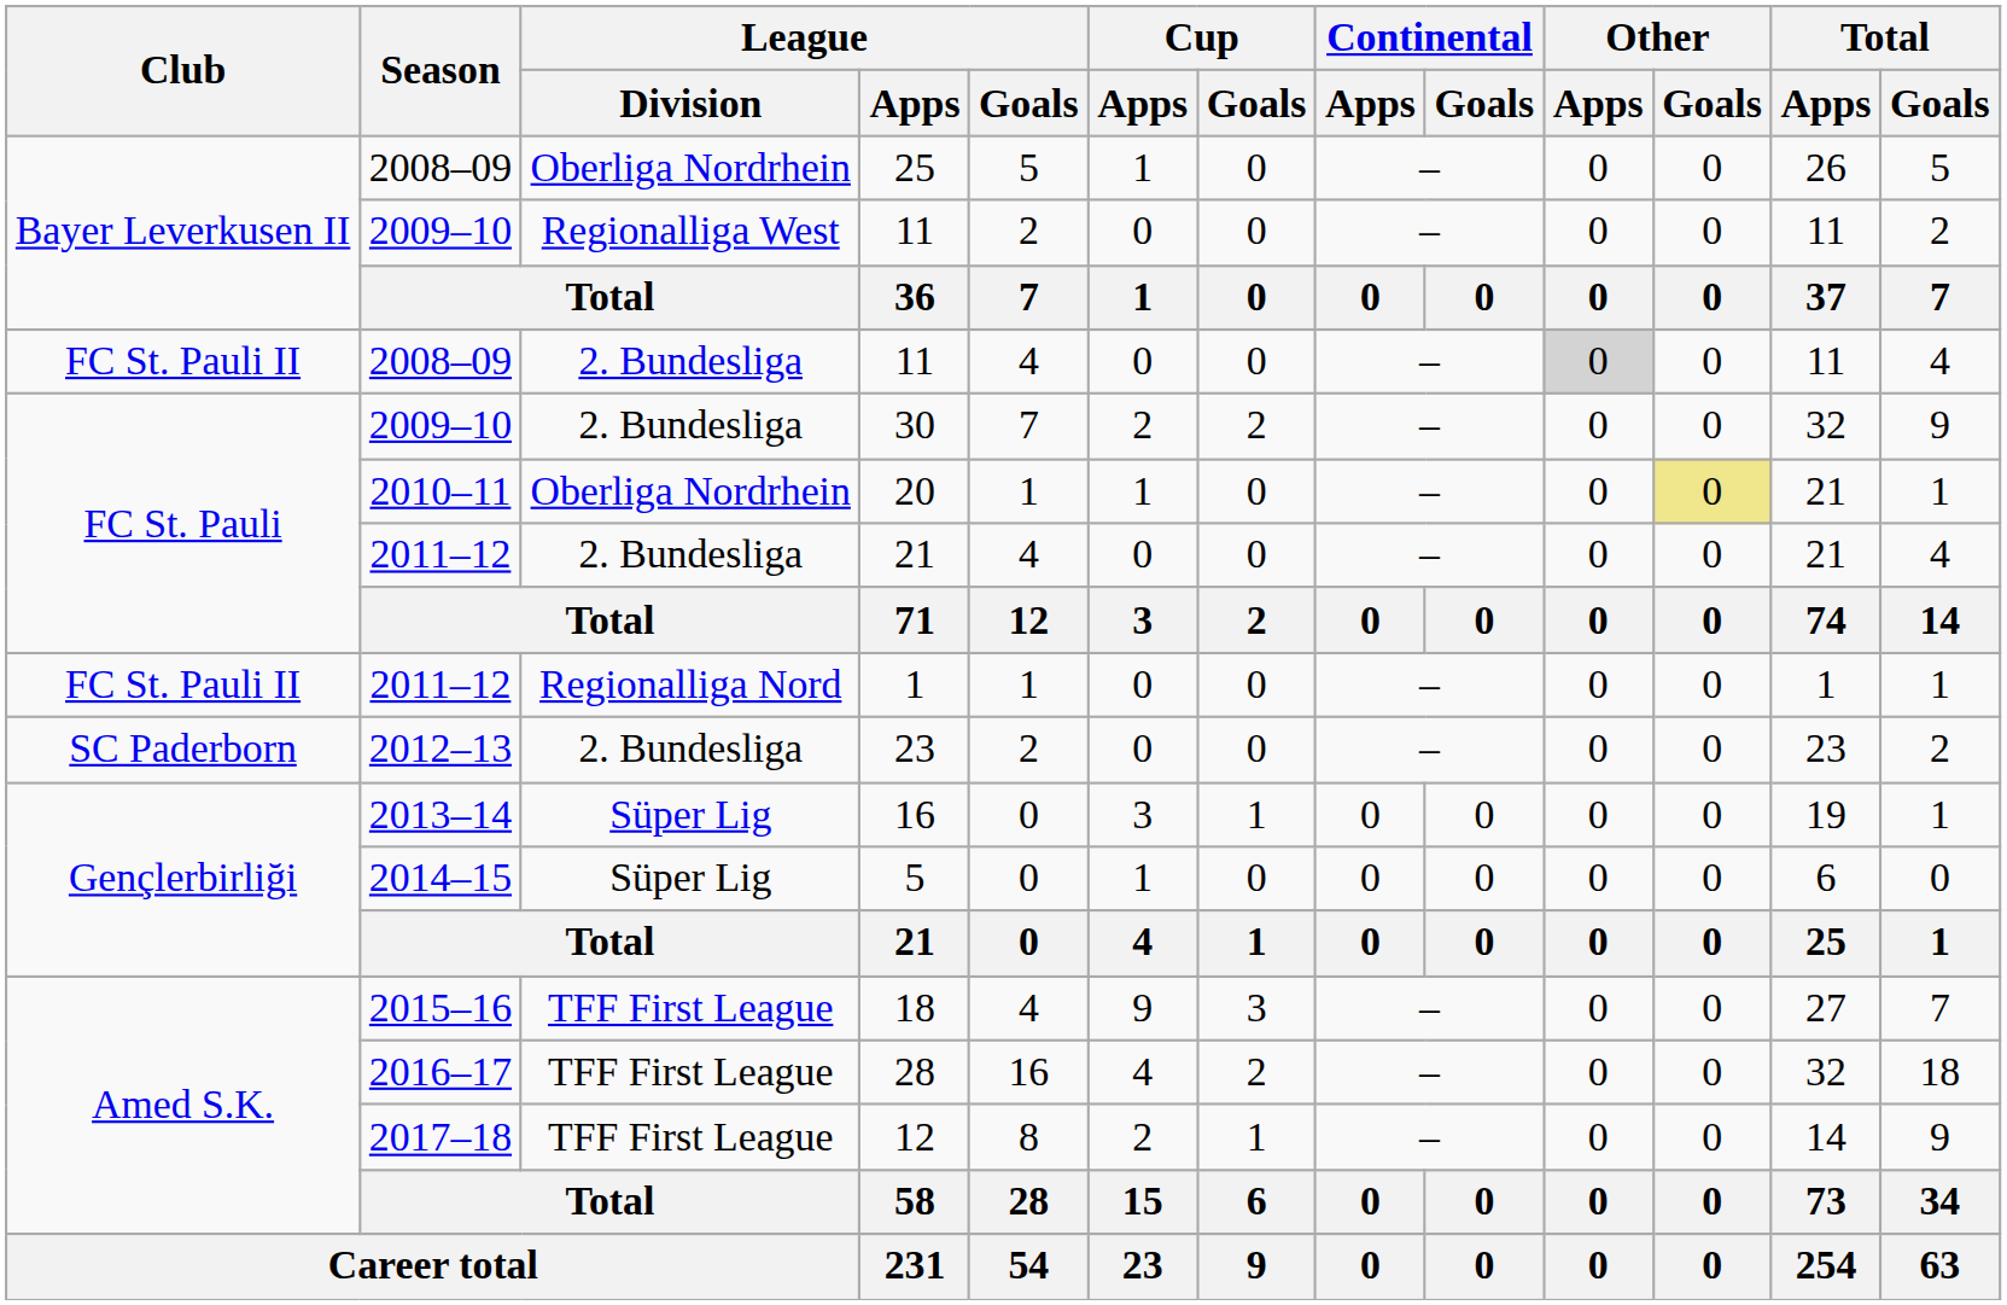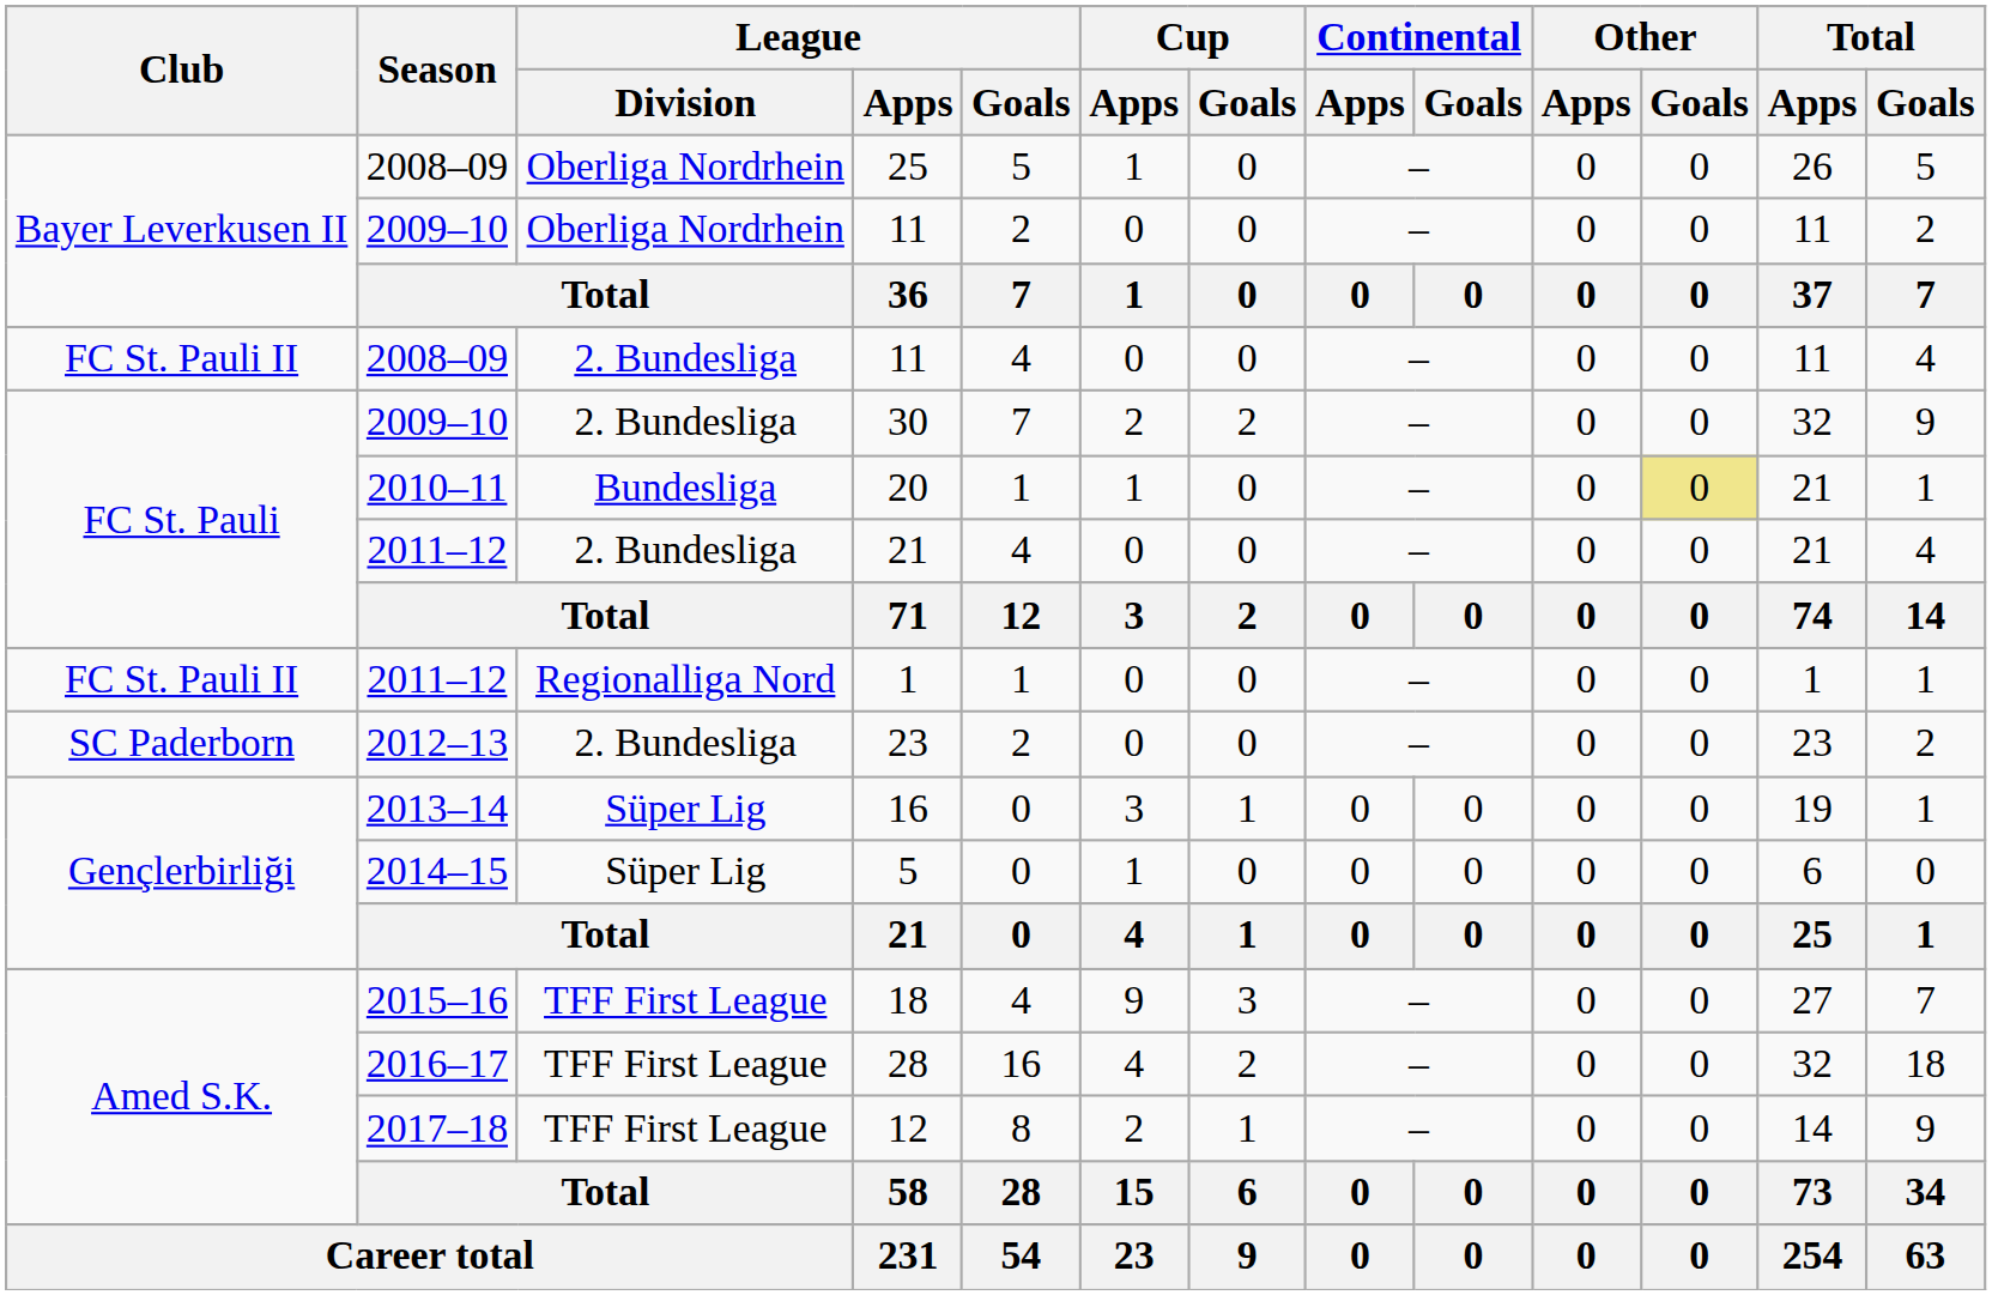2009–10 / 11 | League / Division: Regionalliga West -> Oberliga Nordrhein
2008–09 / 11 | Other / Apps: lightgrey background -> no background
20 | League / Division: Oberliga Nordrhein -> Bundesliga
